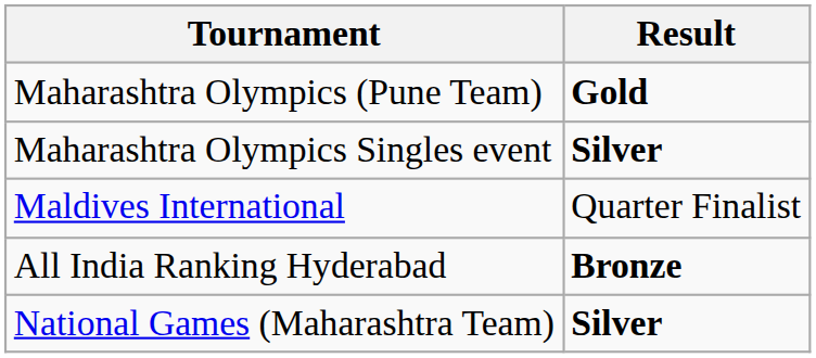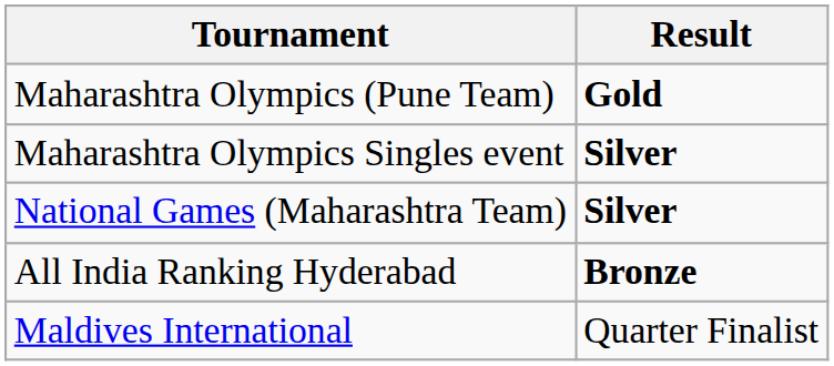rows swapped: Maldives International <-> National Games (Maharashtra Team)
